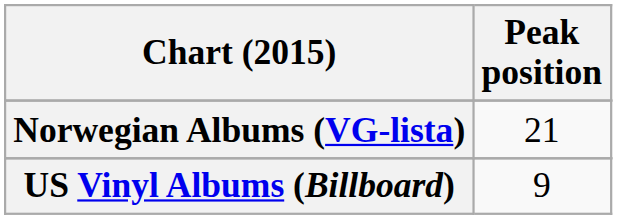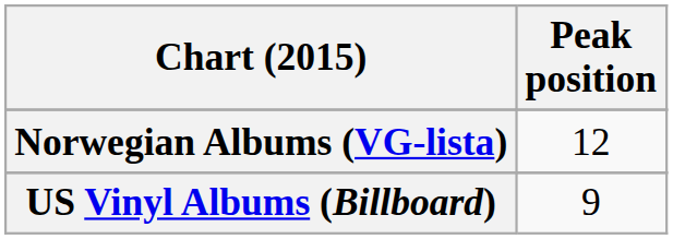Norwegian Albums (VG-lista) | Peak position: 21 -> 12
